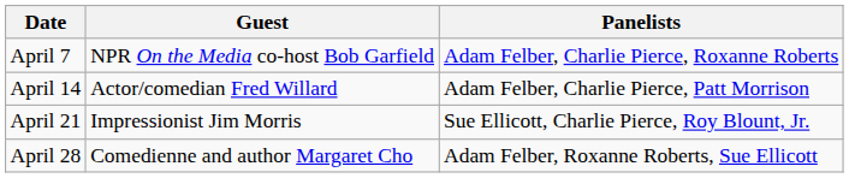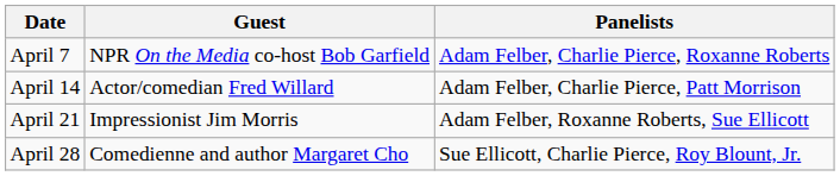April 21 | Panelists: Sue Ellicott, Charlie Pierce, Roy Blount, Jr. -> Adam Felber, Roxanne Roberts, Sue Ellicott
April 28 | Panelists: Adam Felber, Roxanne Roberts, Sue Ellicott -> Sue Ellicott, Charlie Pierce, Roy Blount, Jr.
